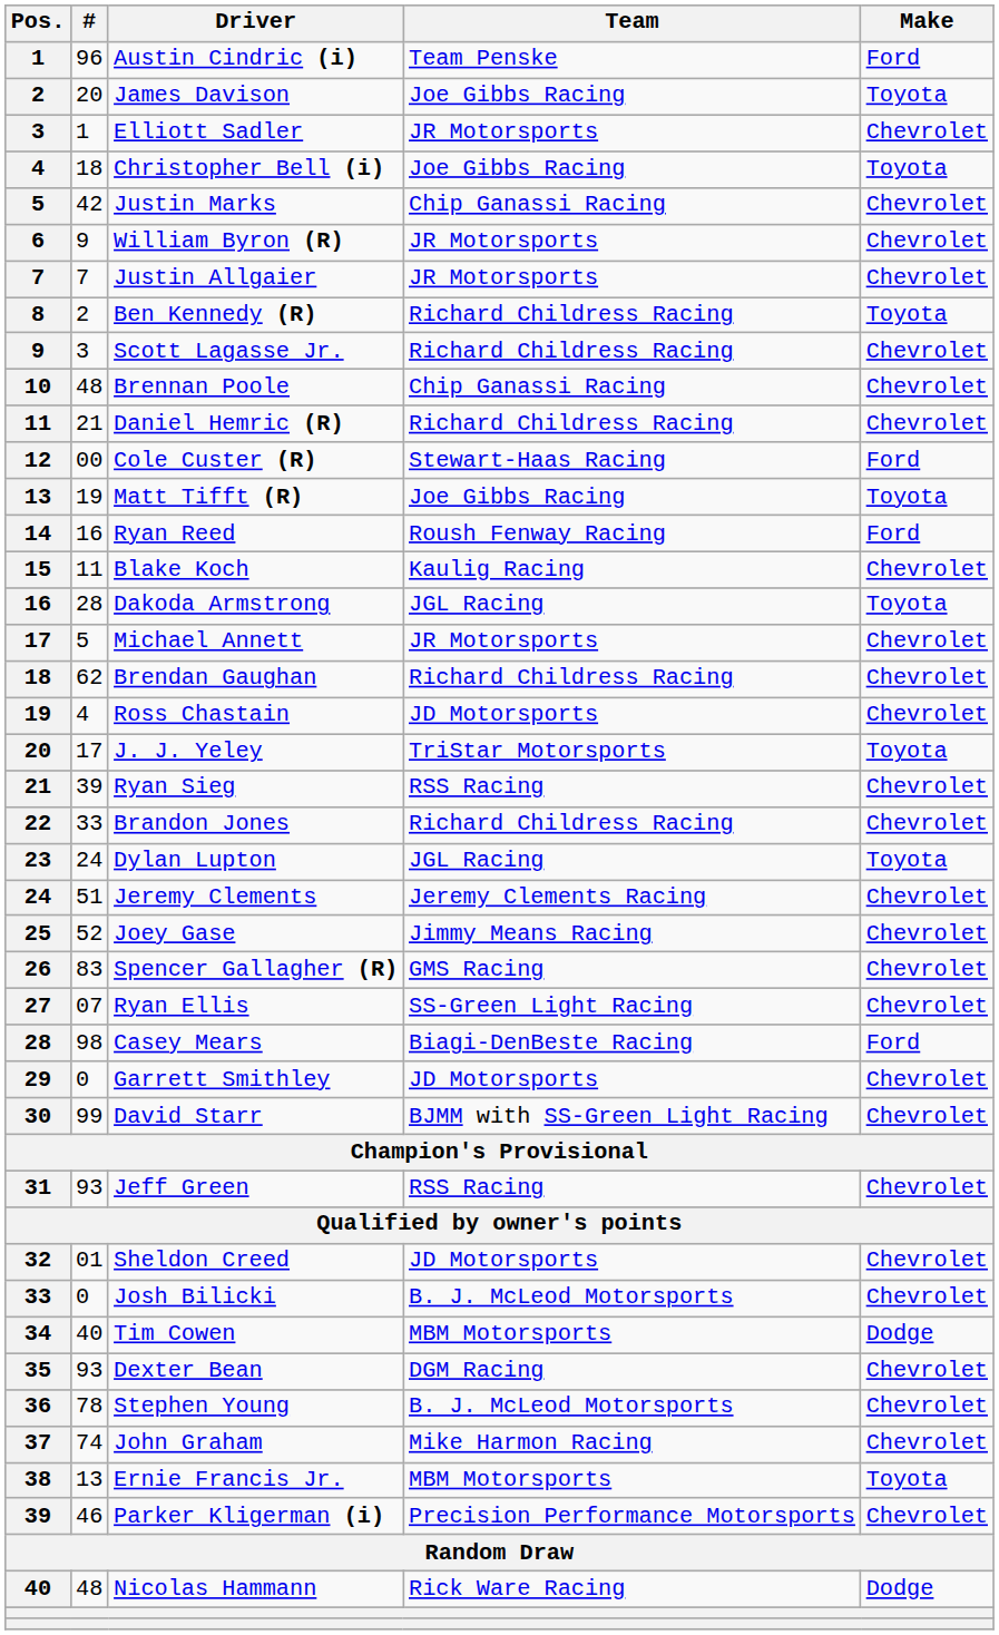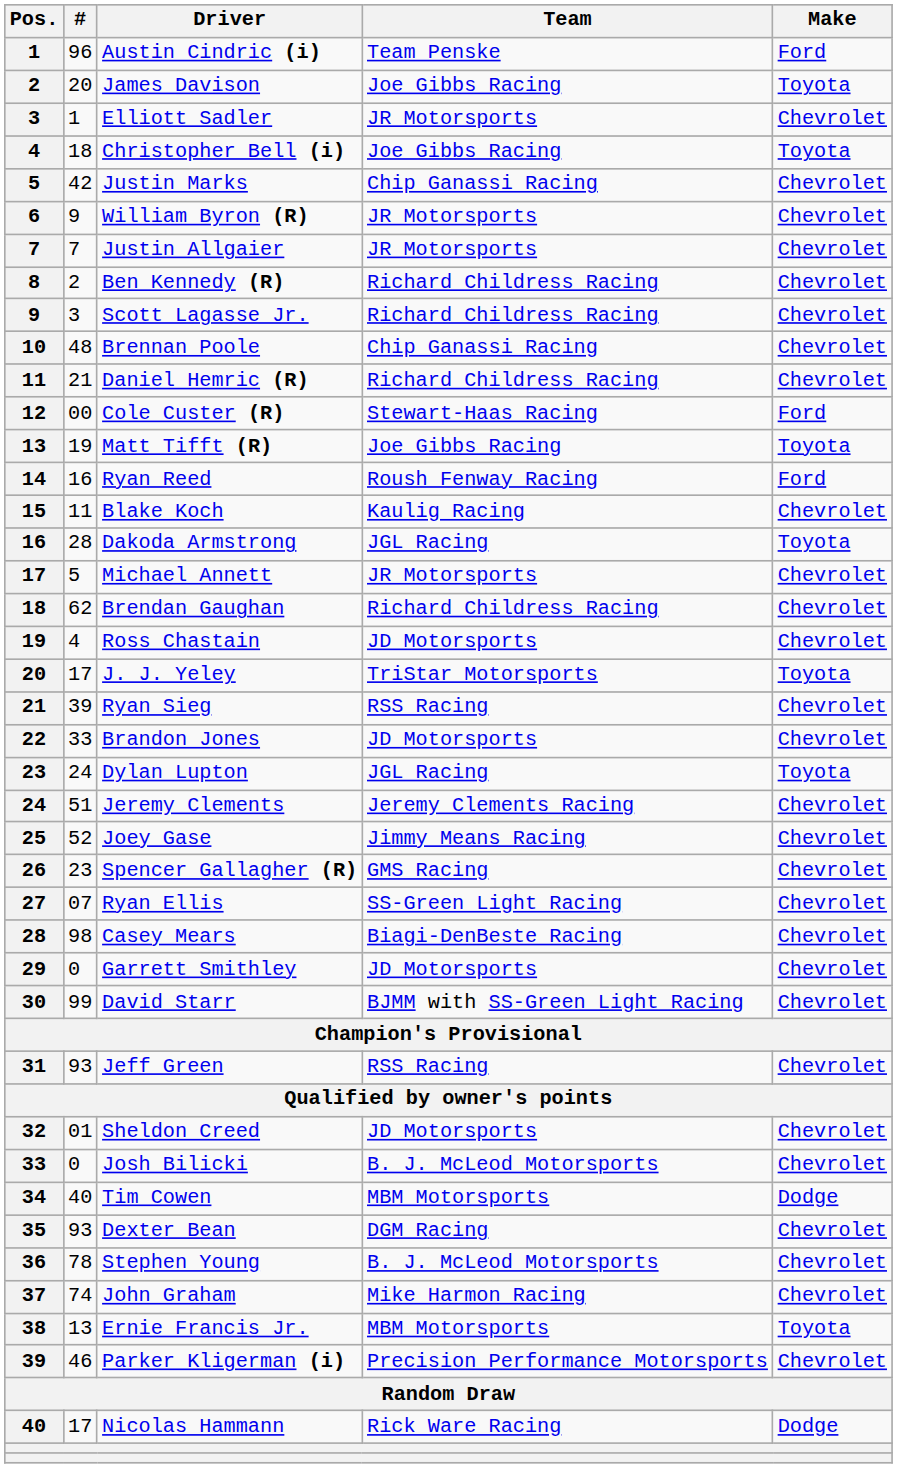Ben Kennedy (R) | Make: Toyota -> Chevrolet
Brandon Jones | Team: Richard Childress Racing -> JD Motorsports
Spencer Gallagher (R) | #: 83 -> 23
Casey Mears | Make: Ford -> Chevrolet
Nicolas Hammann | #: 48 -> 17
